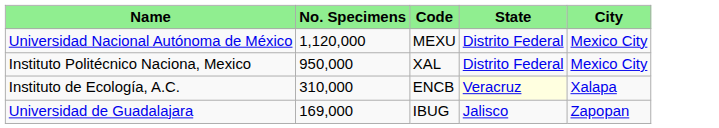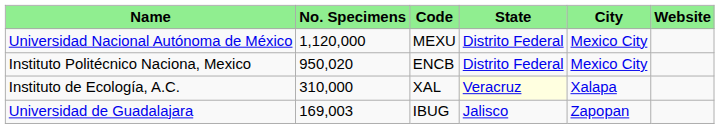+ column: Website
Instituto Politécnico Naciona, Mexico | No. Specimens: 950,000 -> 950,020
Instituto Politécnico Naciona, Mexico | Code: XAL -> ENCB
Instituto de Ecología, A.C. | Code: ENCB -> XAL
Universidad de Guadalajara | No. Specimens: 169,000 -> 169,003
